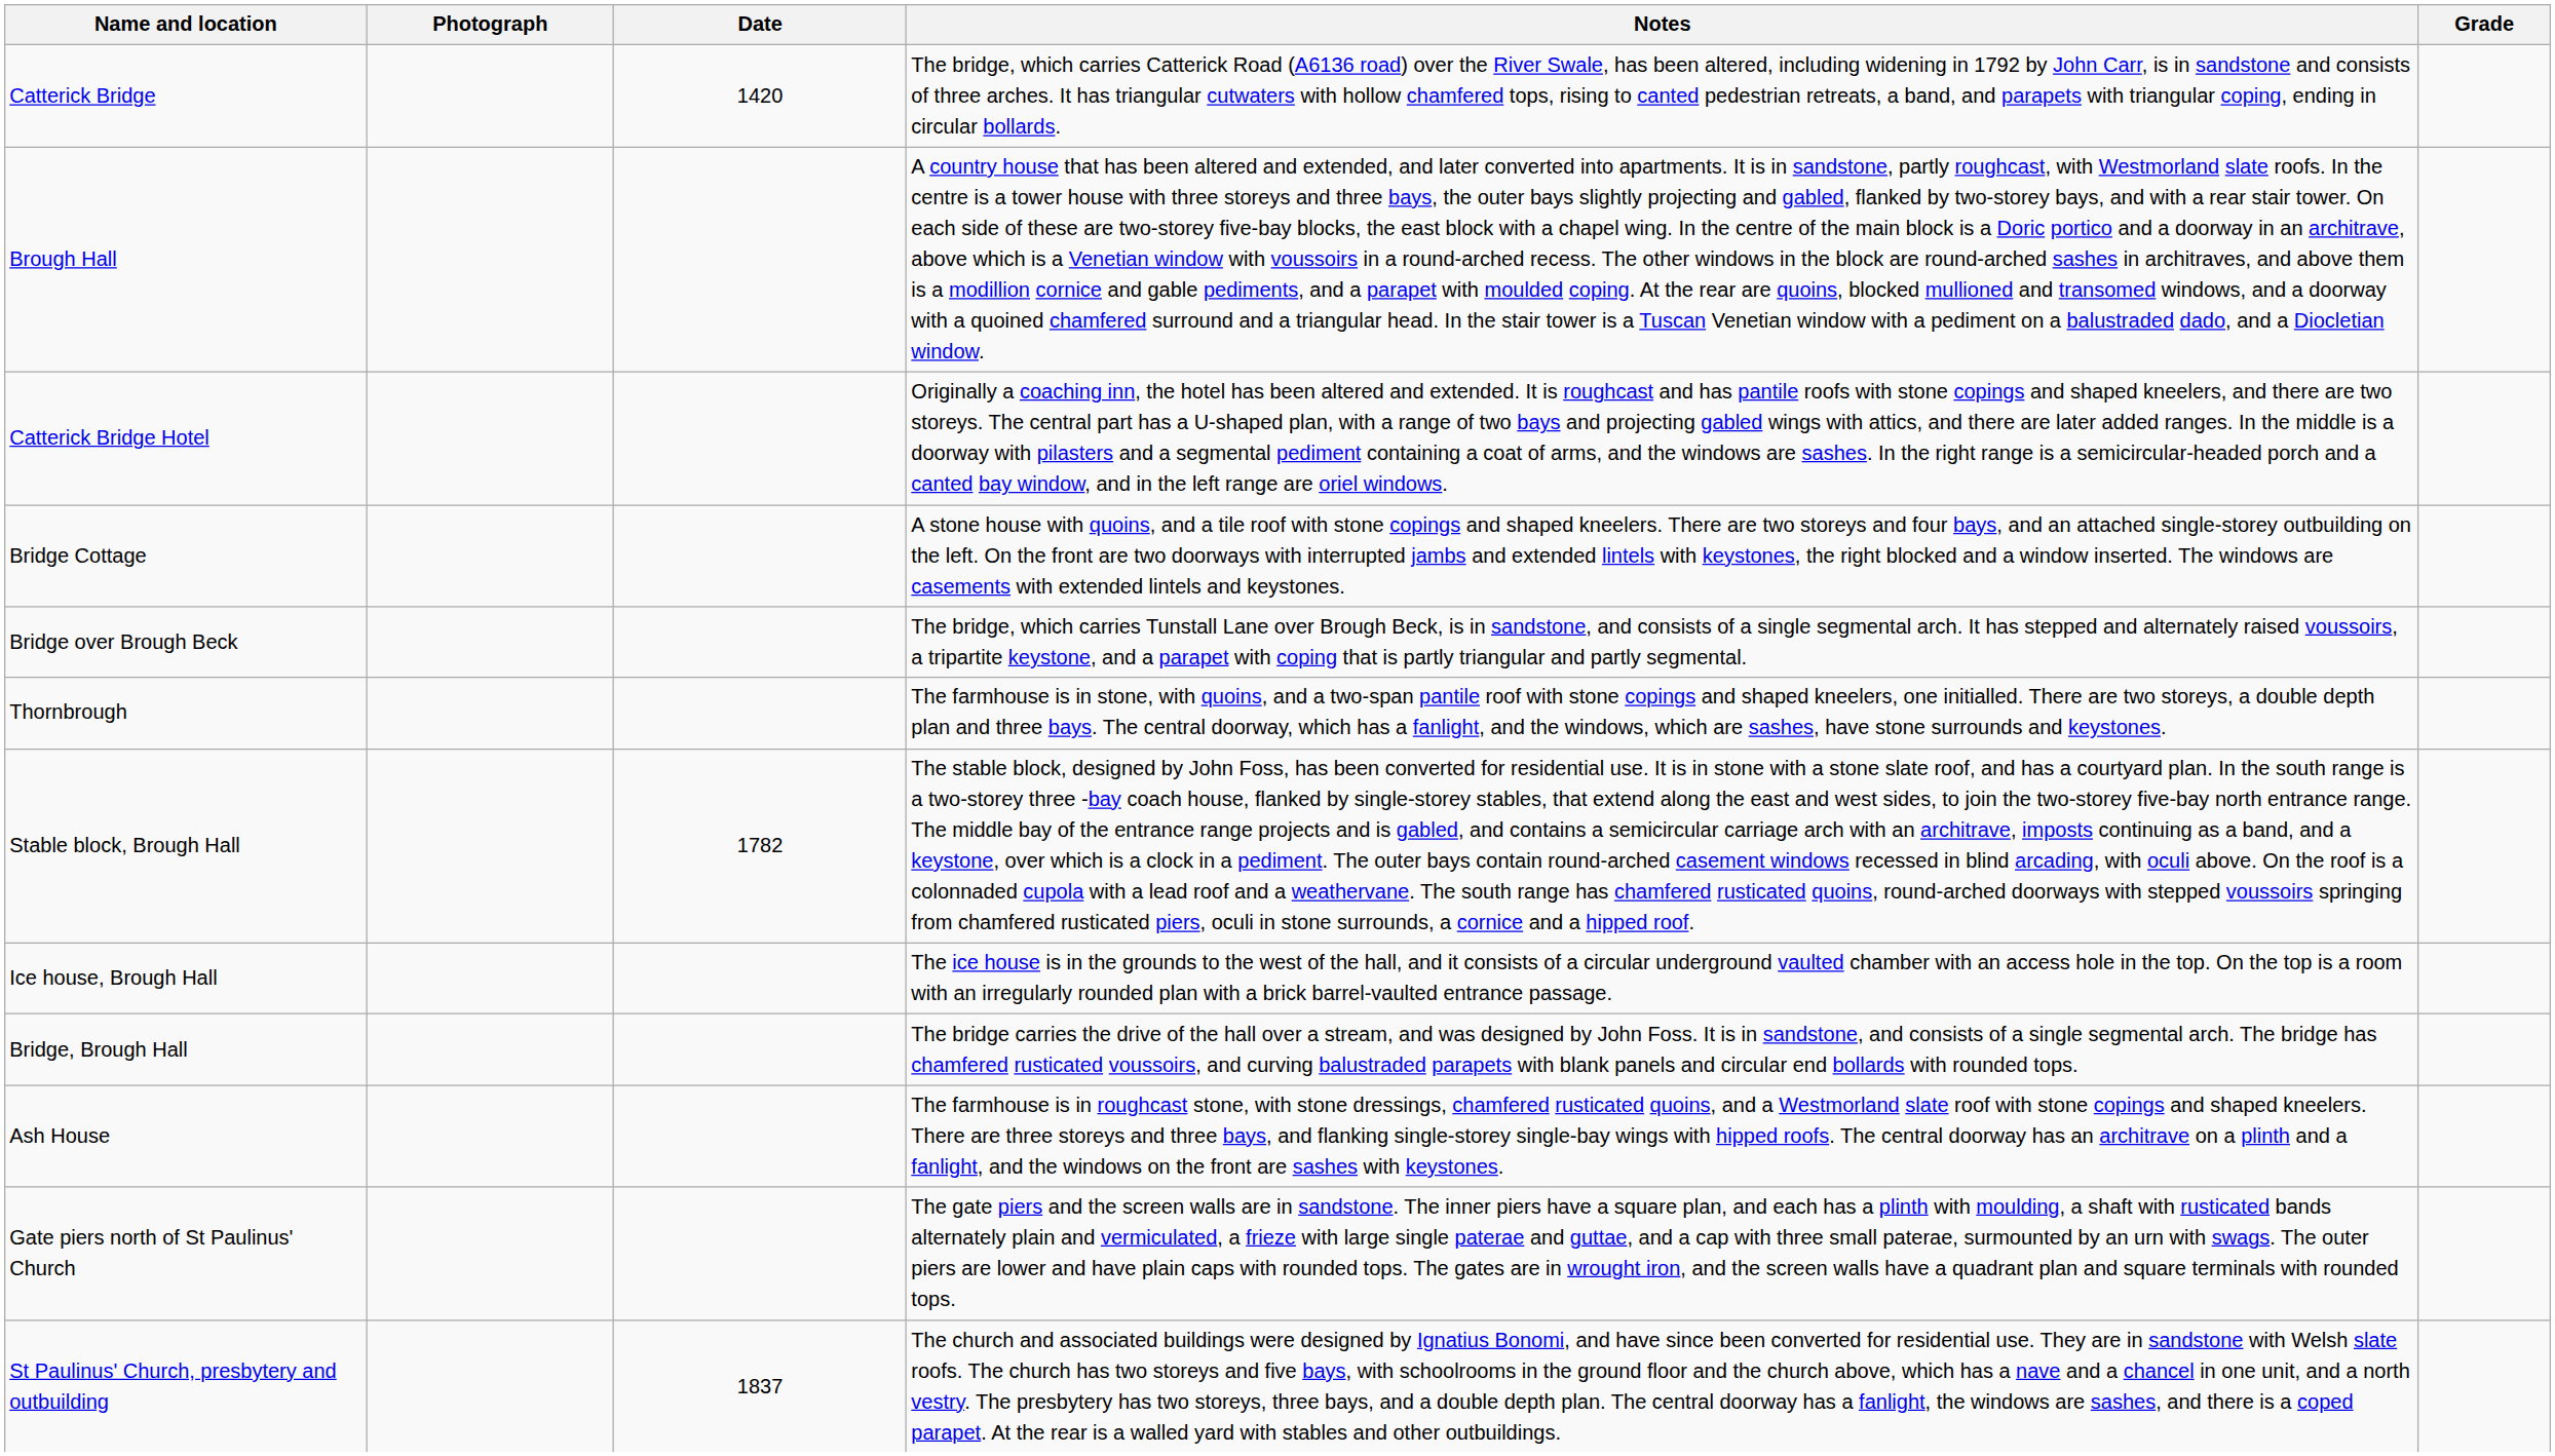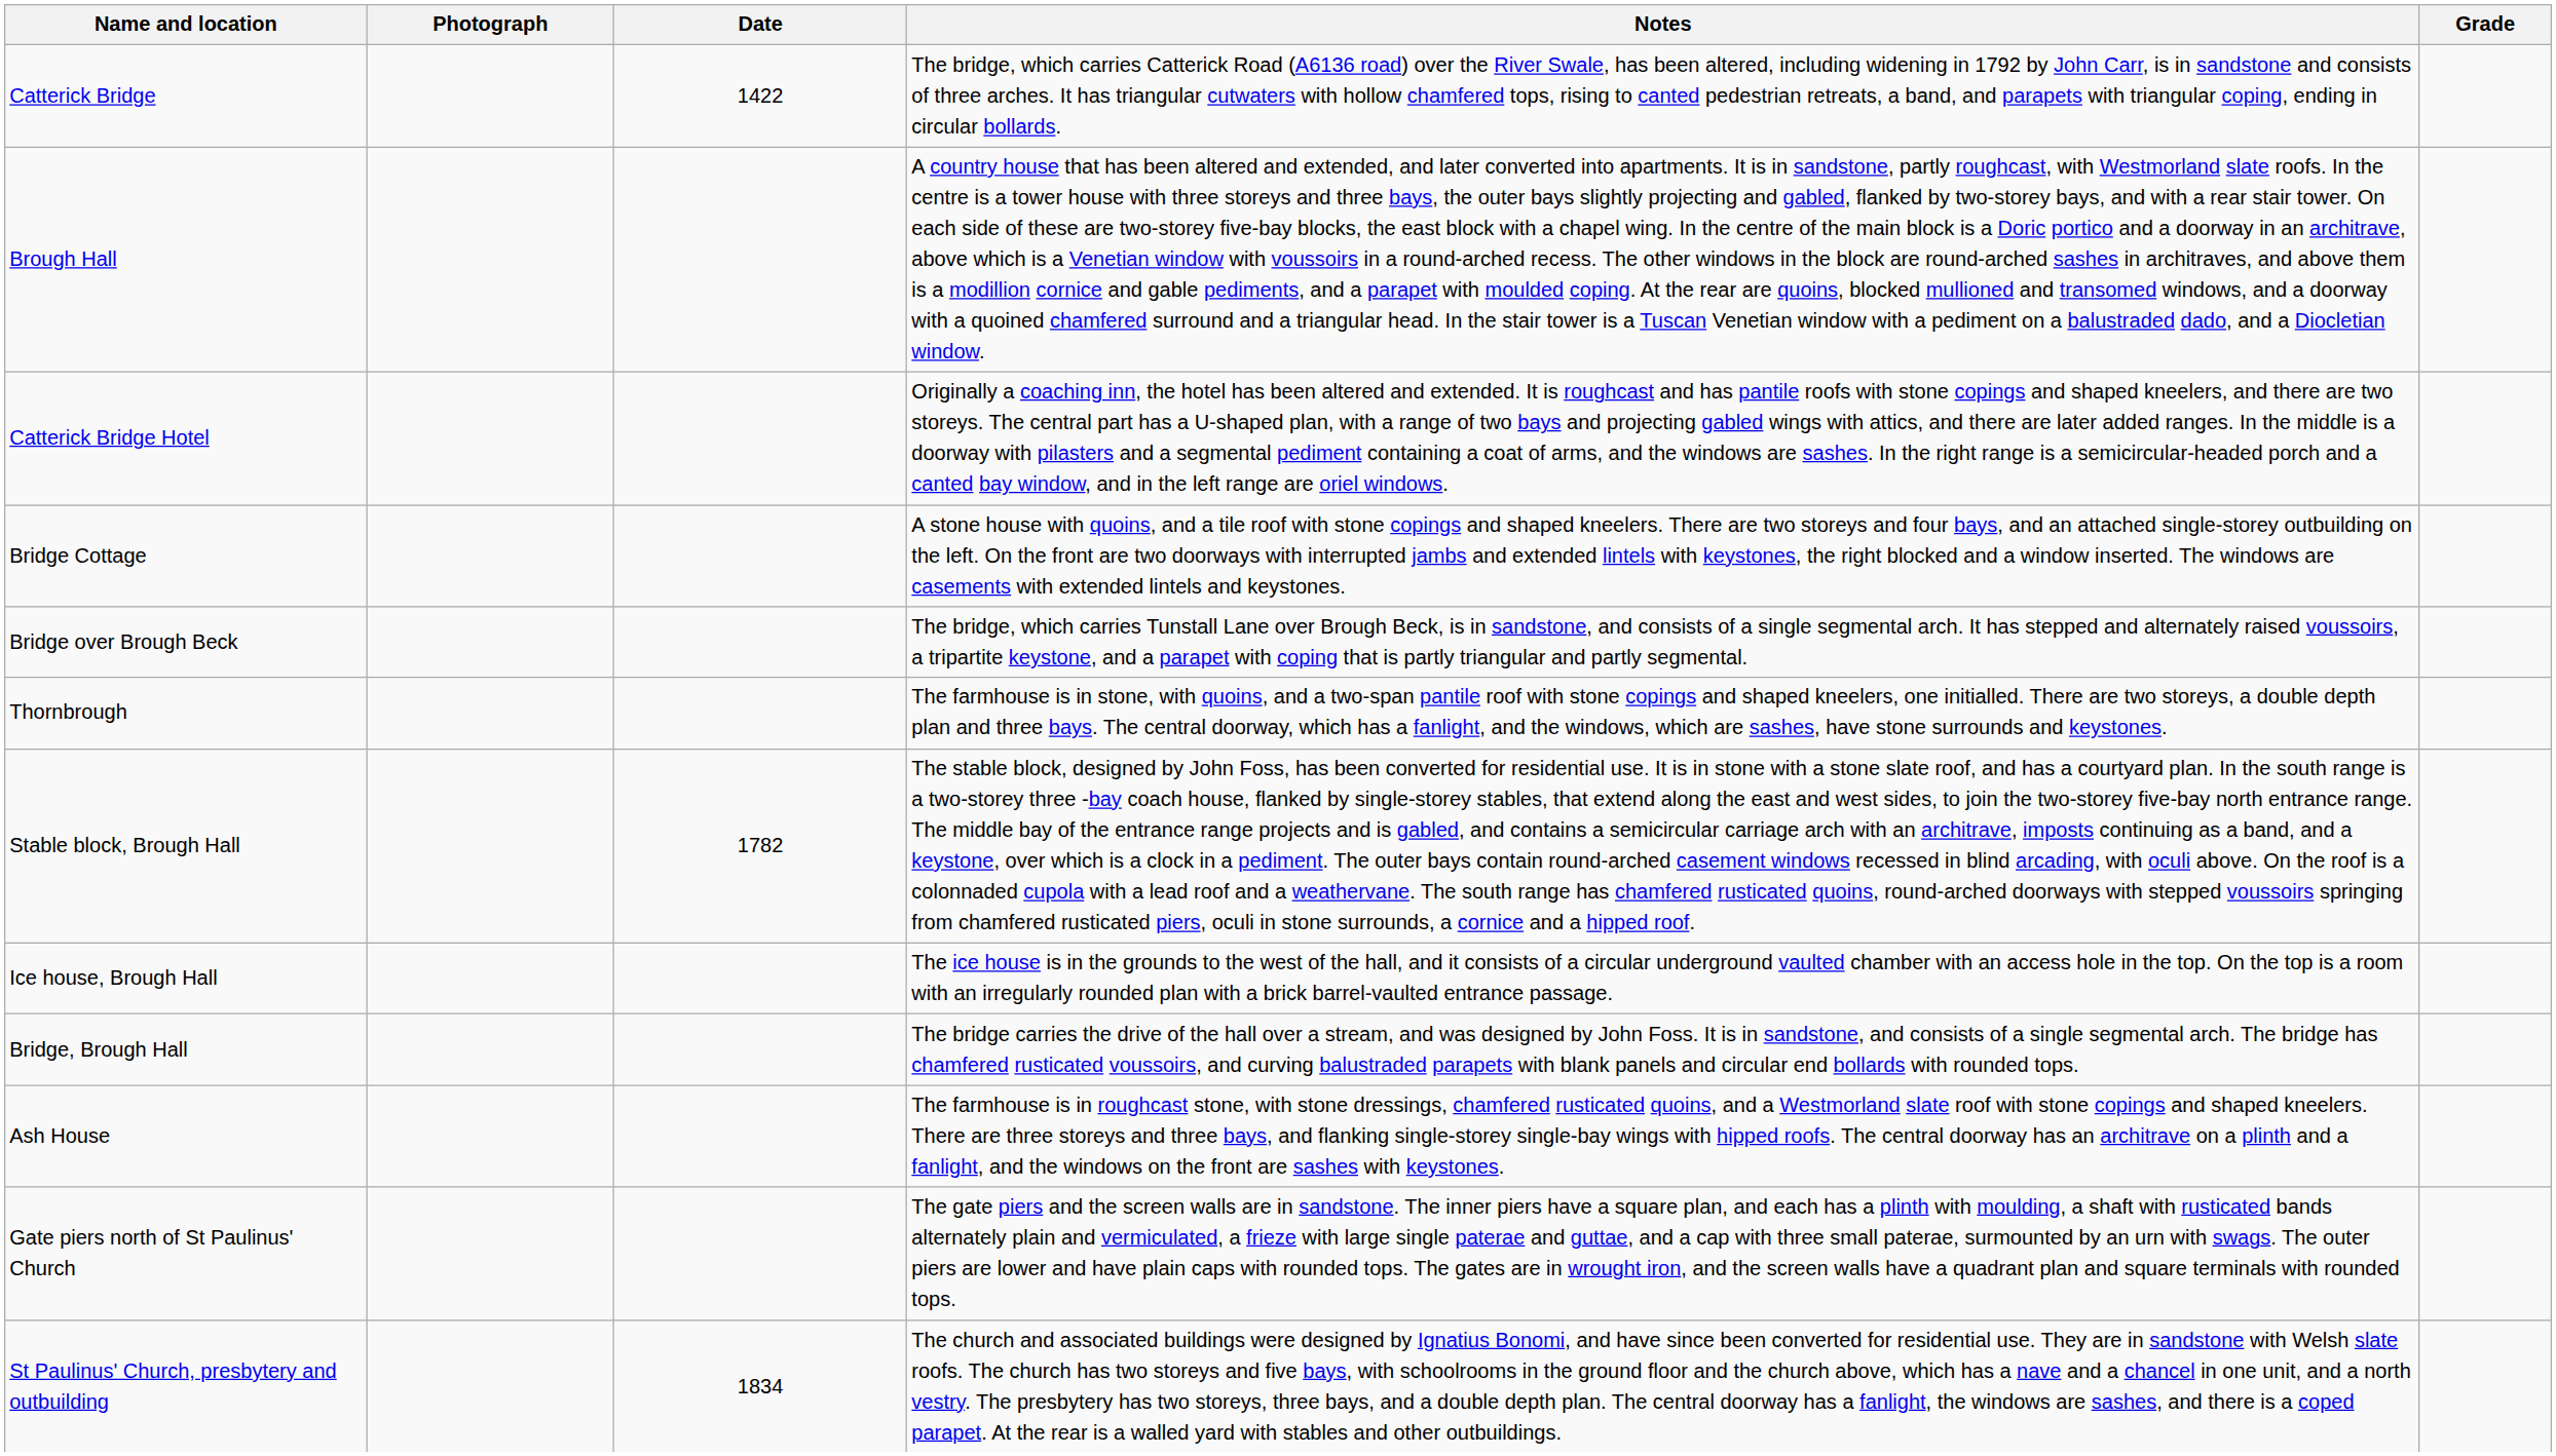Catterick Bridge | Date: 1420 -> 1422
St Paulinus' Church, presbytery and outbuilding | Date: 1837 -> 1834
